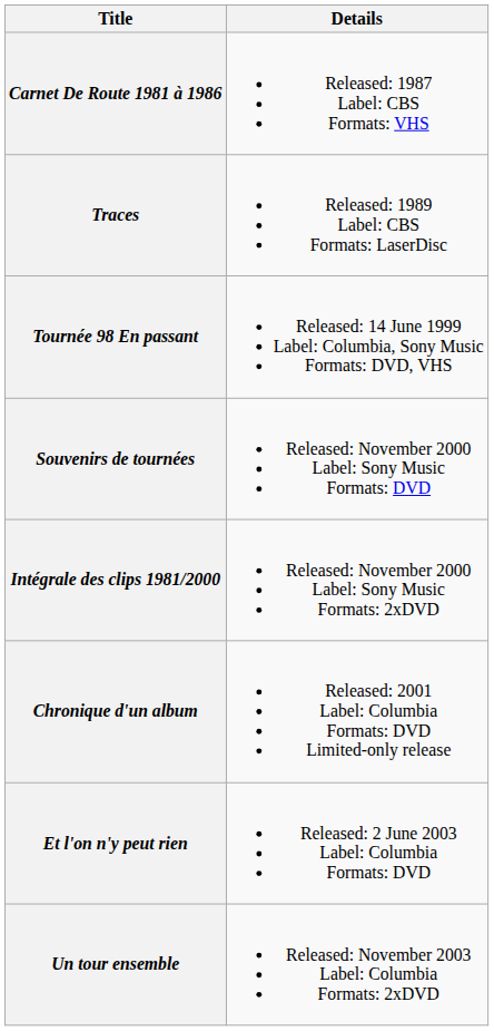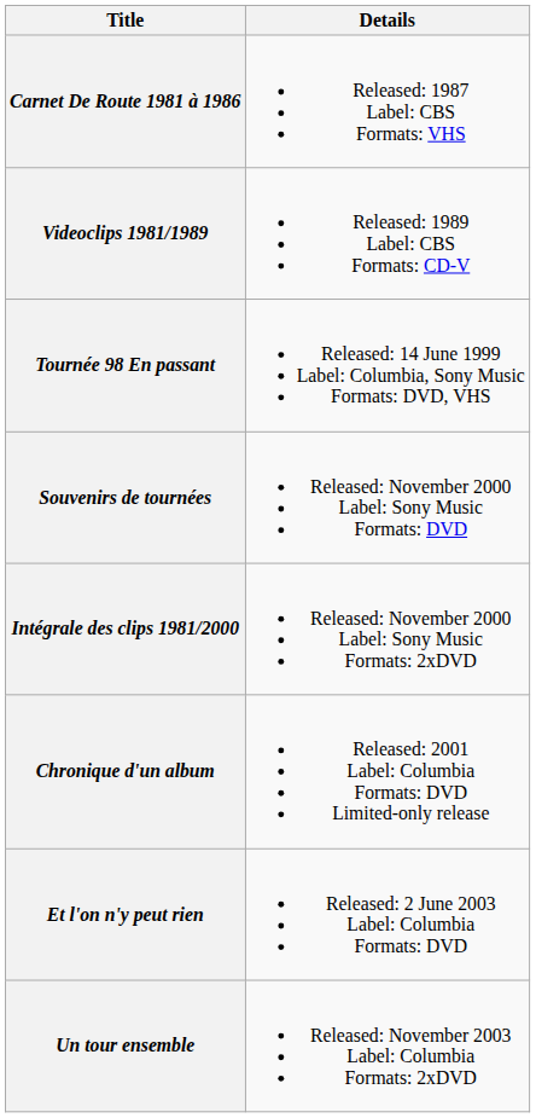- row: Traces | Released: 1989 Label: CBS Formats: LaserDisc
+ row: Videoclips 1981/1989 | Released: 1989 Label: CBS Formats: CD-V
